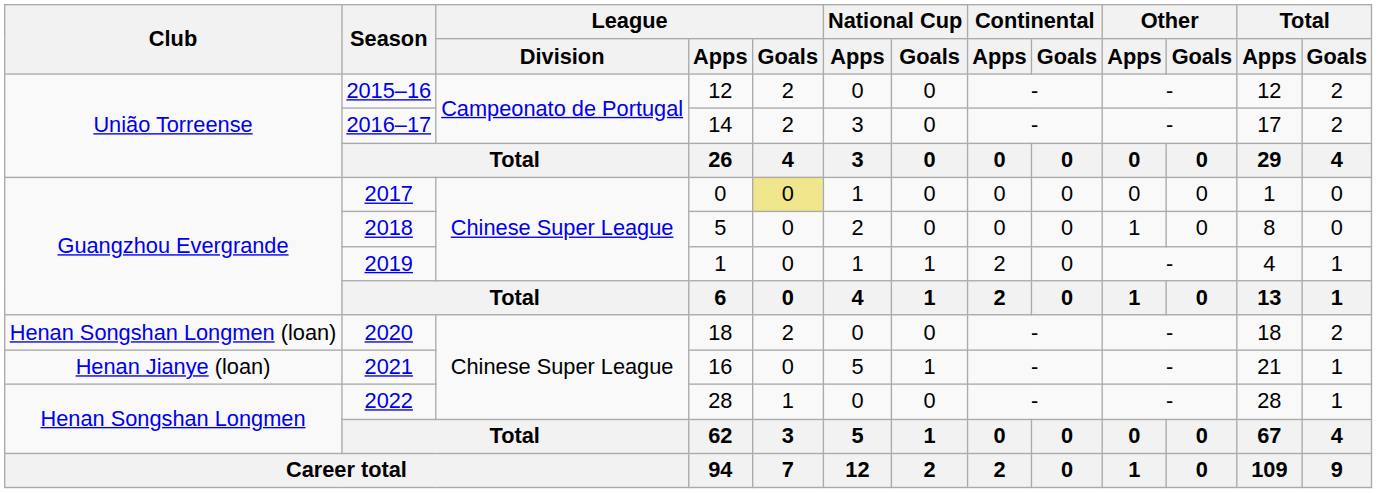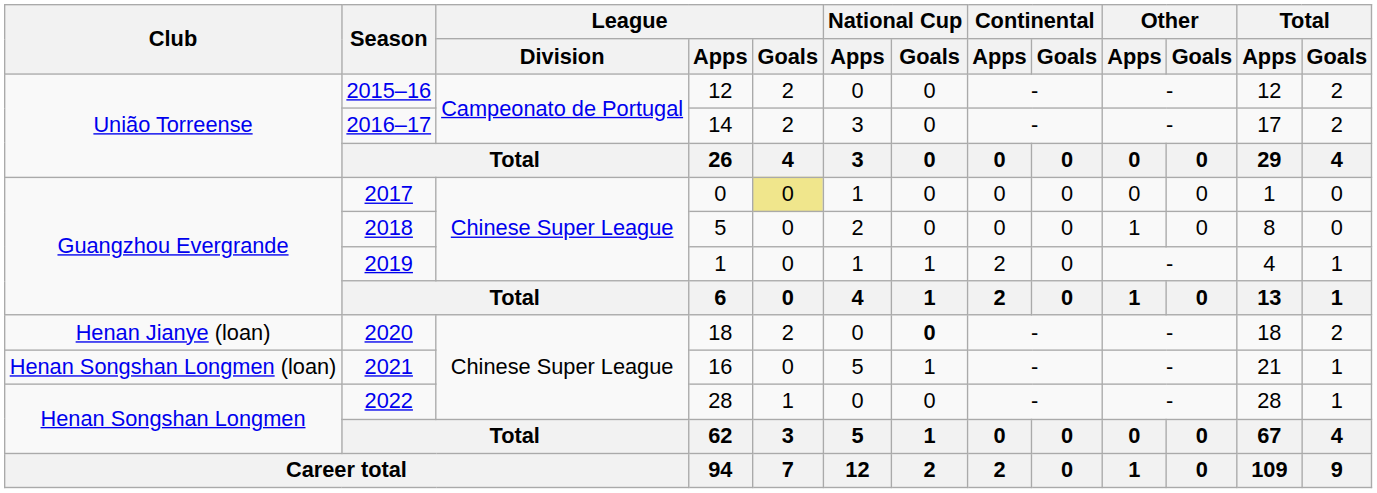2020 | Club: Henan Songshan Longmen (loan) -> Henan Jianye (loan)
2020 | National Cup / Goals: normal -> bold
2021 | Club: Henan Jianye (loan) -> Henan Songshan Longmen (loan)
